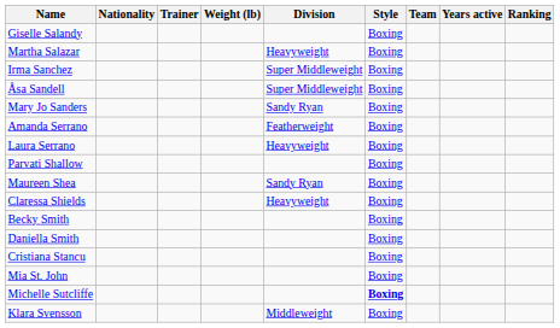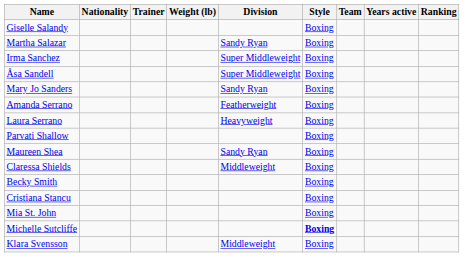Martha Salazar | Division: Heavyweight -> Sandy Ryan
Claressa Shields | Division: Heavyweight -> Middleweight
- row: Daniella Smith | Boxing
